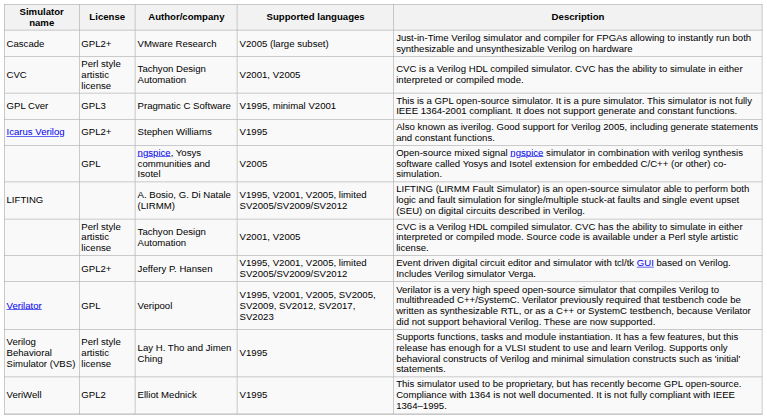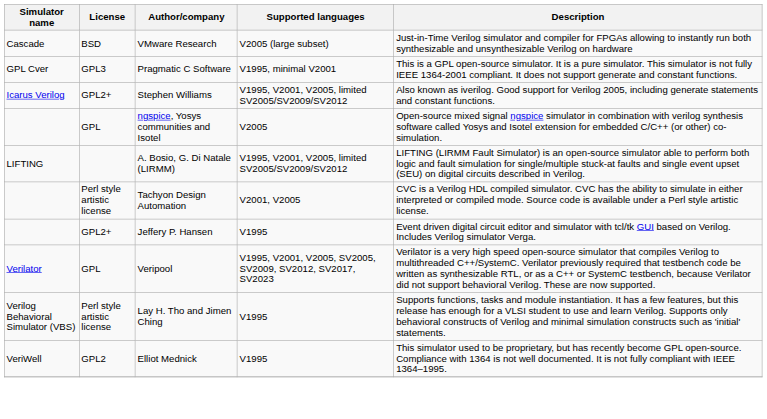VMware Research | License: GPL2+ -> BSD
- row: CVC | Perl style artistic license | Tachyon Design Automation | V2001, V2005 | CVC is a Verilog HDL compiled simulator. CVC has the ability to simulate in either interpreted or compiled mode.
Stephen Williams | Supported languages: V1995 -> V1995, V2001, V2005, limited SV2005/SV2009/SV2012
Jeffery P. Hansen | Supported languages: V1995, V2001, V2005, limited SV2005/SV2009/SV2012 -> V1995
